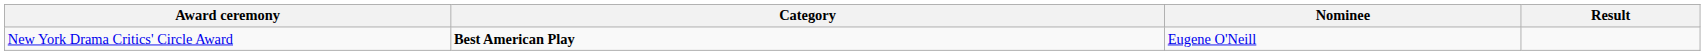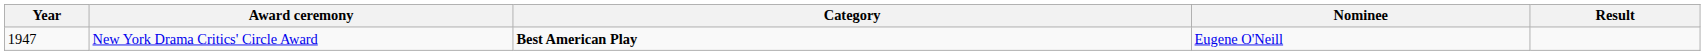+ column: Year | 1947
